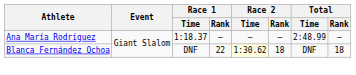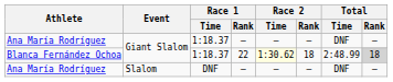Ana María Rodríguez / Giant Slalom | Total / Time: 2:48.99 -> DNF
Blanca Fernández Ochoa | Race 1 / Time: DNF -> 1:18.37
Blanca Fernández Ochoa | Total / Time: DNF -> 2:48.99
Blanca Fernández Ochoa | Total / Rank: no background -> lightgrey background
+ row: Ana María Rodríguez | Slalom | DNF | – | – | – | DNF | –
